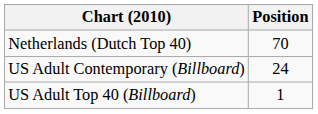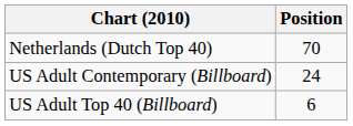US Adult Top 40 (Billboard) | Position: 1 -> 6
